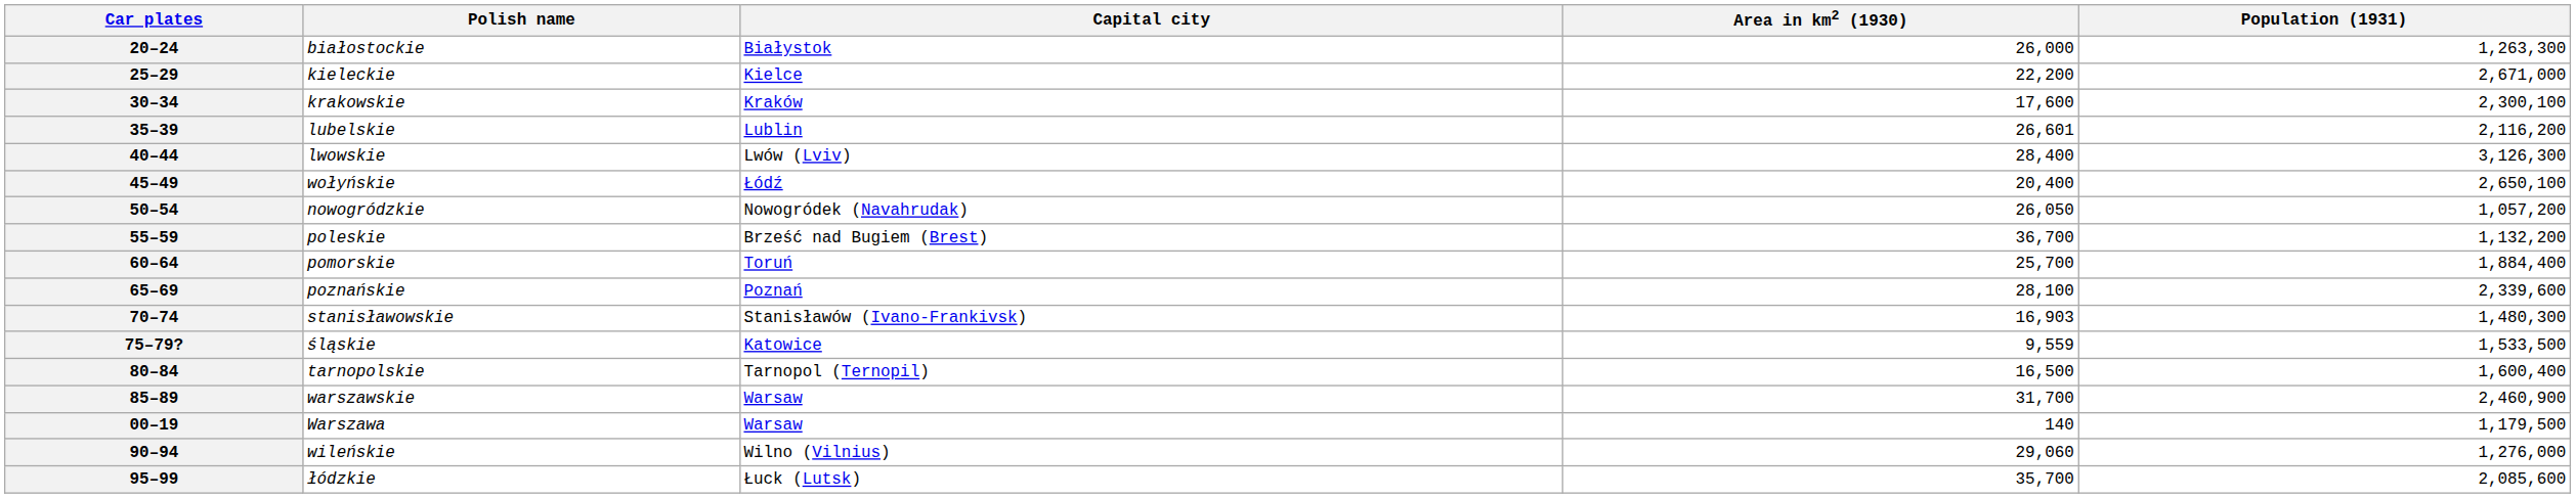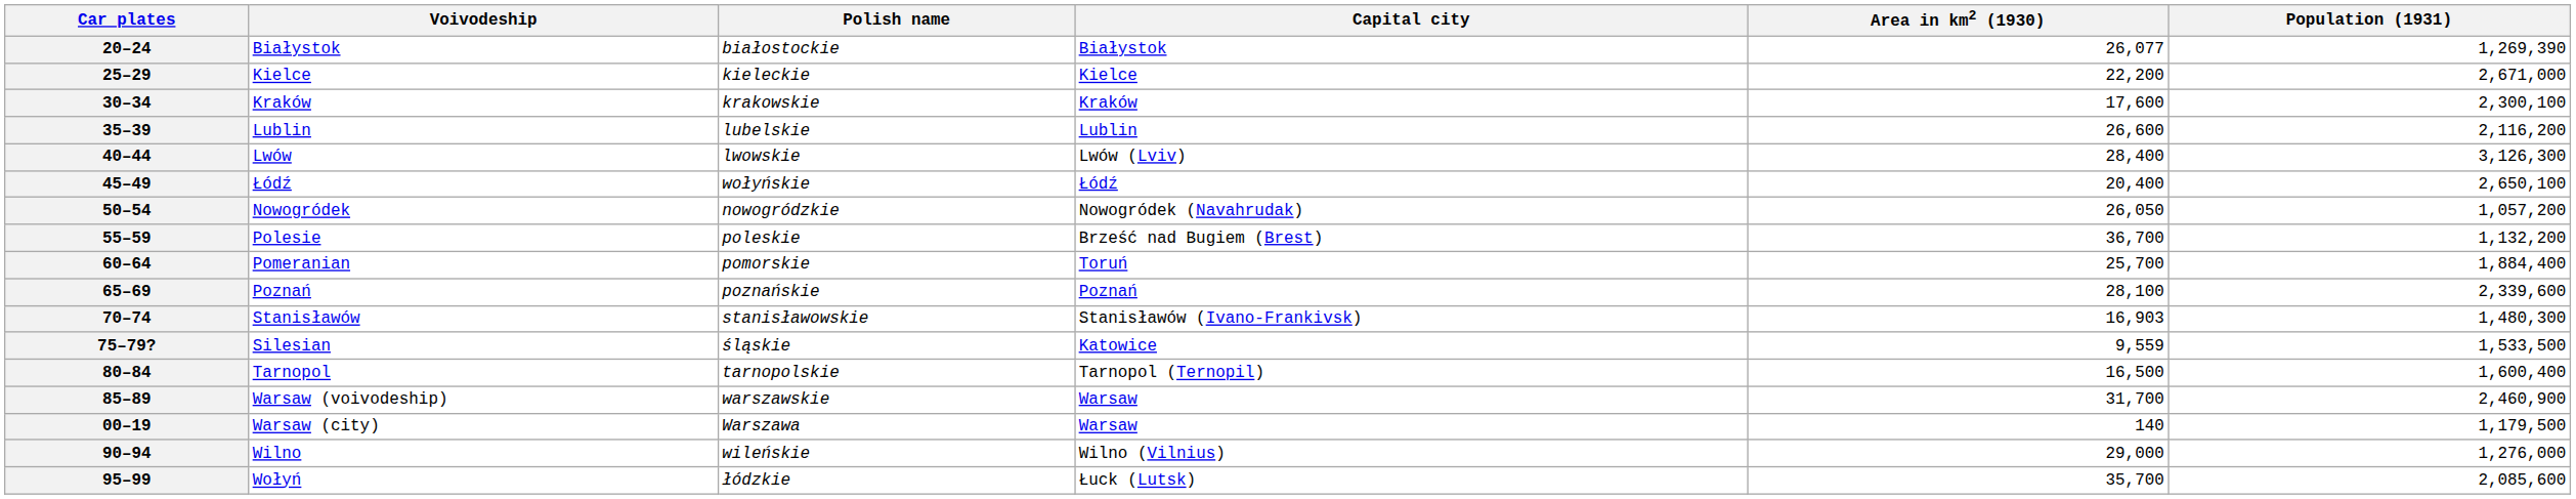+ column: Voivodeship | Białystok | Kielce | Kraków | Lublin | Lwów | Łódź | Nowogródek | Polesie | Pomeranian | Poznań | Stanisławów | Silesian | Tarnopol | Warsaw (voivodeship) | Warsaw (city) | Wilno | Wołyń
20–24 | Area in km2 (1930): 26,000 -> 26,077
20–24 | Population (1931): 1,263,300 -> 1,269,390
35–39 | Area in km2 (1930): 26,601 -> 26,600
90–94 | Area in km2 (1930): 29,060 -> 29,000
